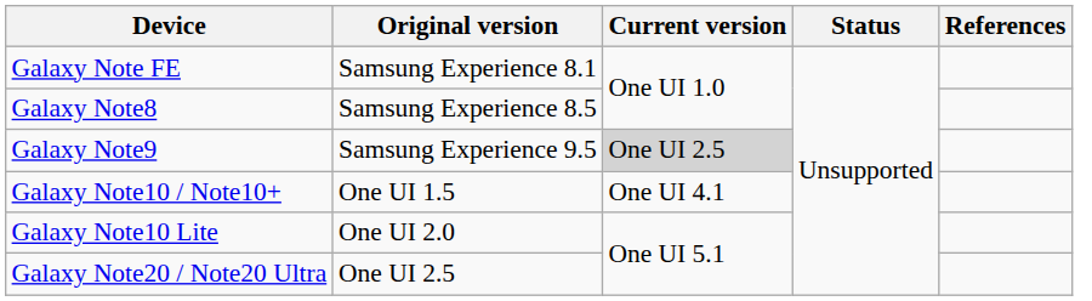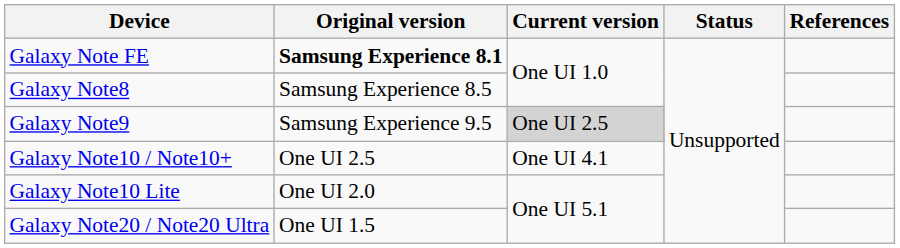Galaxy Note FE | Original version: normal -> bold
Galaxy Note10 / Note10+ | Original version: One UI 1.5 -> One UI 2.5
Galaxy Note20 / Note20 Ultra | Original version: One UI 2.5 -> One UI 1.5
